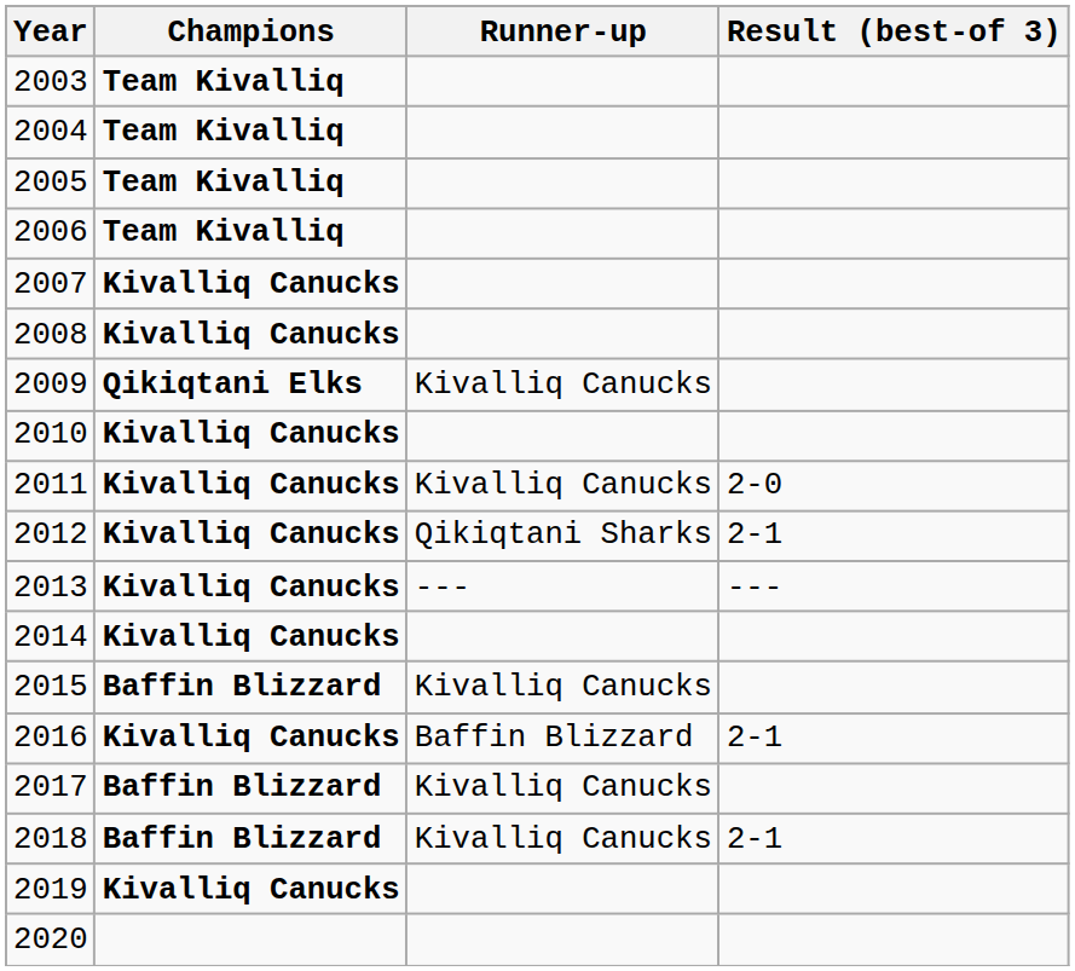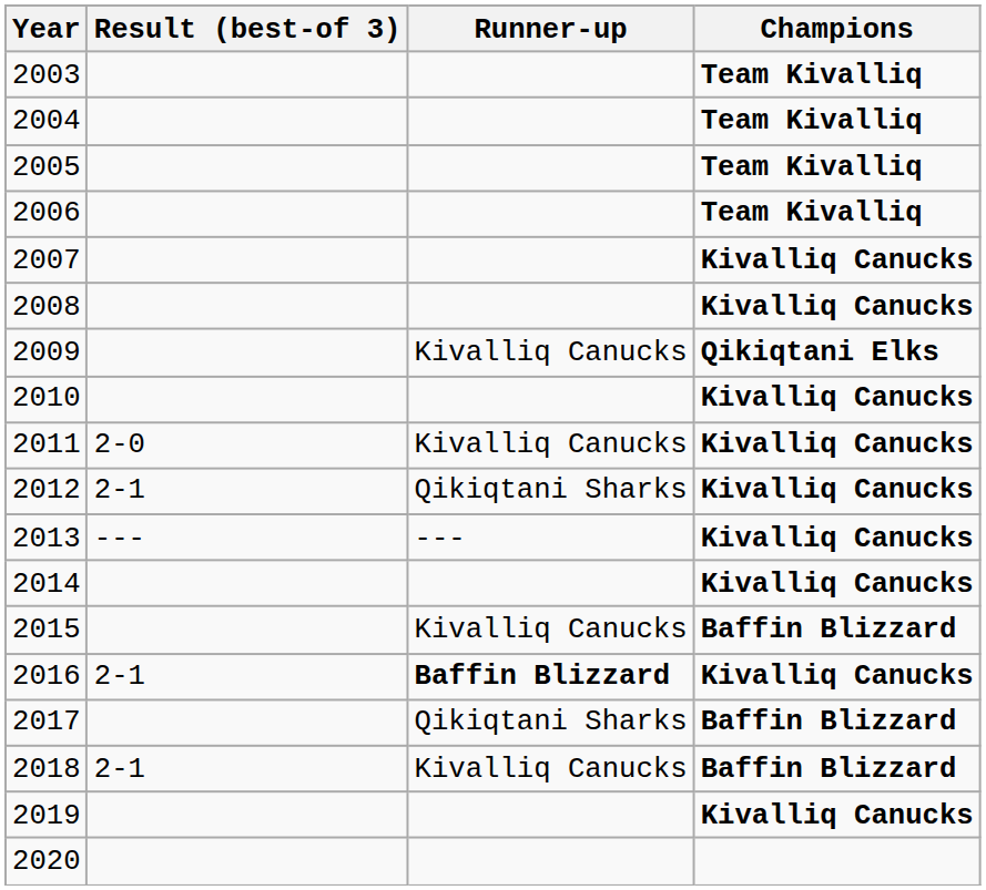columns swapped: Champions <-> Result (best-of 3)
2016 | Runner-up: normal -> bold
2017 | Runner-up: Kivalliq Canucks -> Qikiqtani Sharks
